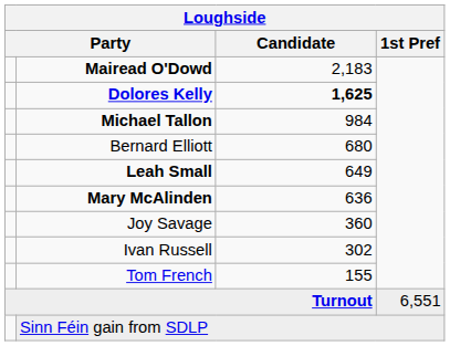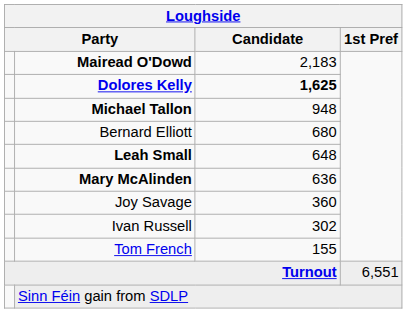Michael Tallon | Candidate: 984 -> 948
Leah Small | Candidate: 649 -> 648
